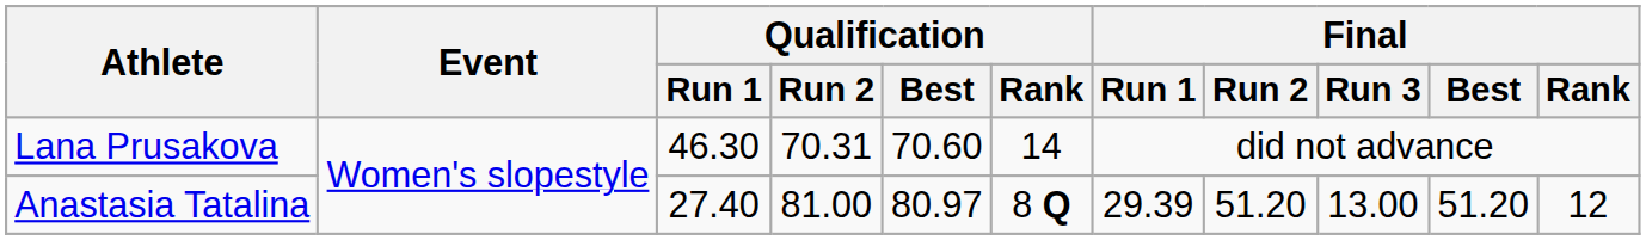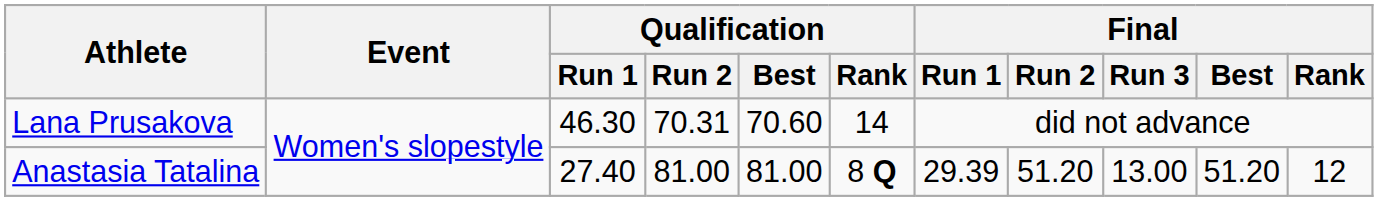Anastasia Tatalina | Qualification / Best: 80.97 -> 81.00
